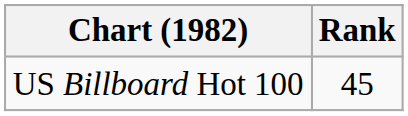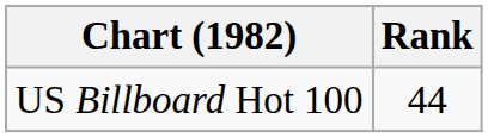US Billboard Hot 100 | Rank: 45 -> 44
